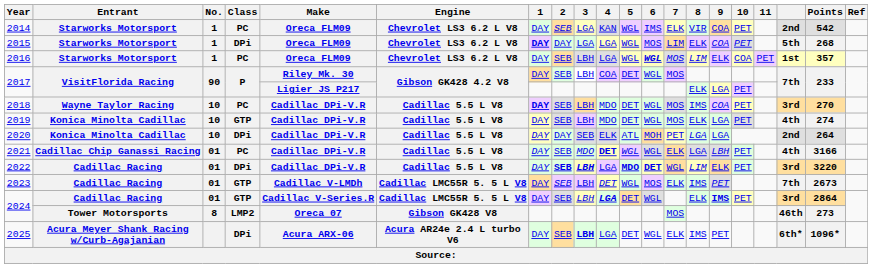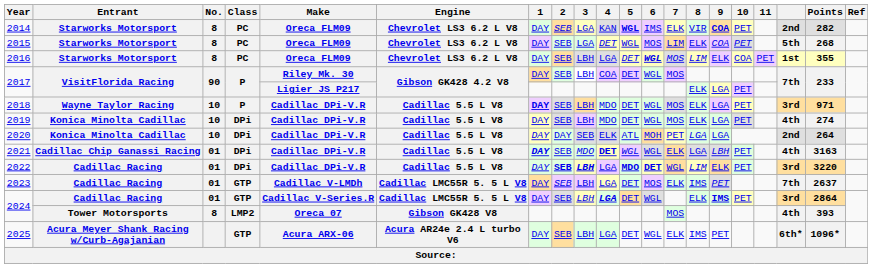2014 | No.: 1 -> 8
2014 | 5: normal -> bold
2014 | 9: normal -> bold
2014 | Points: 542 -> 282
2015 | No.: 1 -> 8
2015 | Class: DPi -> PC
2015 | 1: bold -> normal
2015 | 2: DAY -> SEB
2015 | 4: LGA -> DET
2016 | No.: 1 -> 8
2016 | 5: WGL -> DET
2016 | Points: 357 -> 355
2018 | Class: PC -> P
2018 | 8: IMS -> ELK
2018 | 9: COA -> LGA
2018 | Points: 270 -> 971
2019 | Class: GTP -> DPi
2021 | Class: PC -> DPi
2021 | 1: normal -> bold
2021 | Points: 3166 -> 3163
2023 | 4: DET -> LGA
2023 | 5: WGL -> DET
2023 | Points: 2673 -> 2637
2024 / Tower Motorsports | column 18: 46th -> 4th
2024 / Tower Motorsports | Points: 273 -> 393
2025 | Class: DPi -> GTP
2025 | 3: bold -> normal
